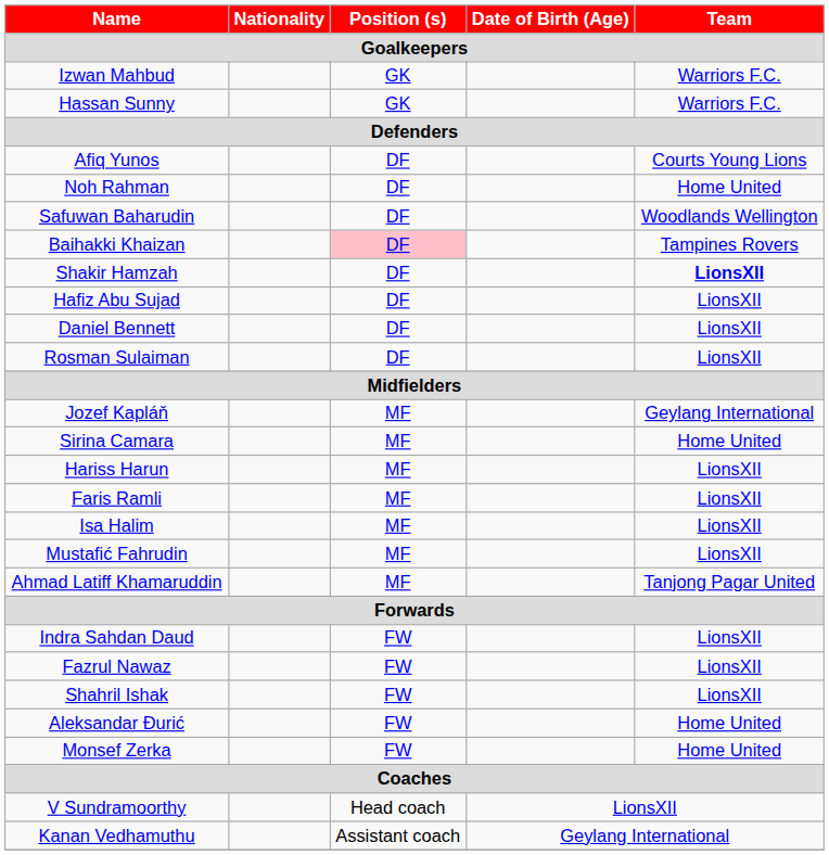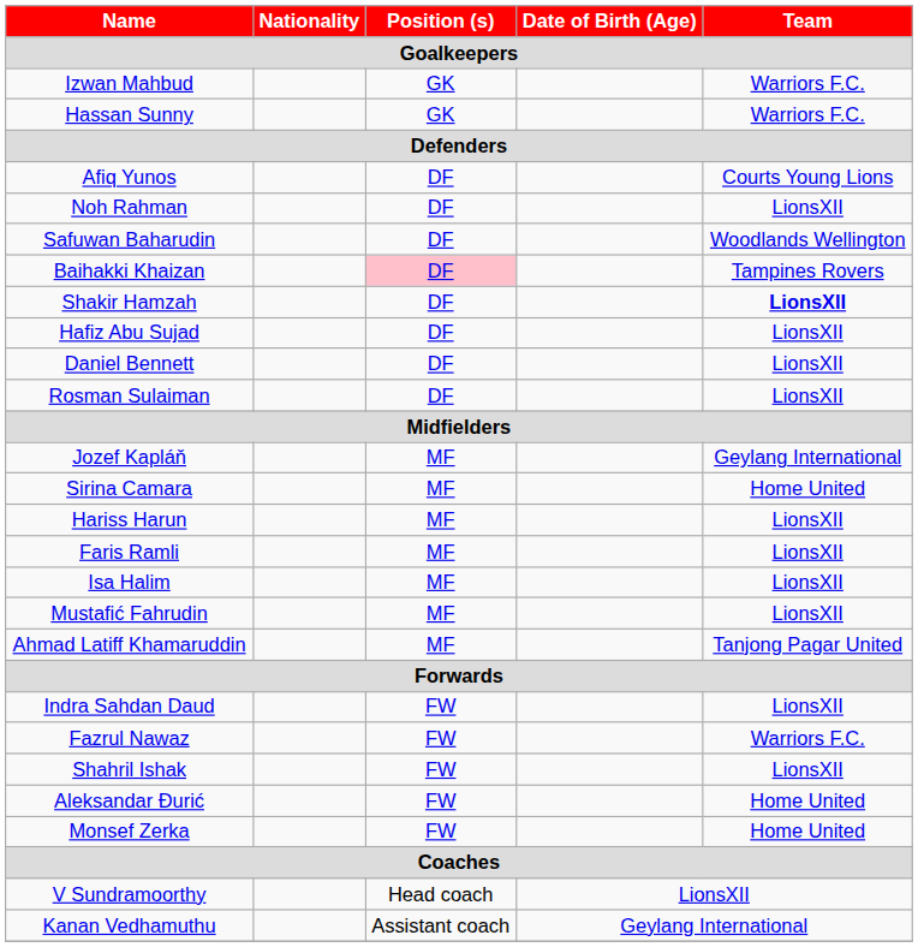Noh Rahman | Team: Home United -> LionsXII
Fazrul Nawaz | Team: LionsXII -> Warriors F.C.
